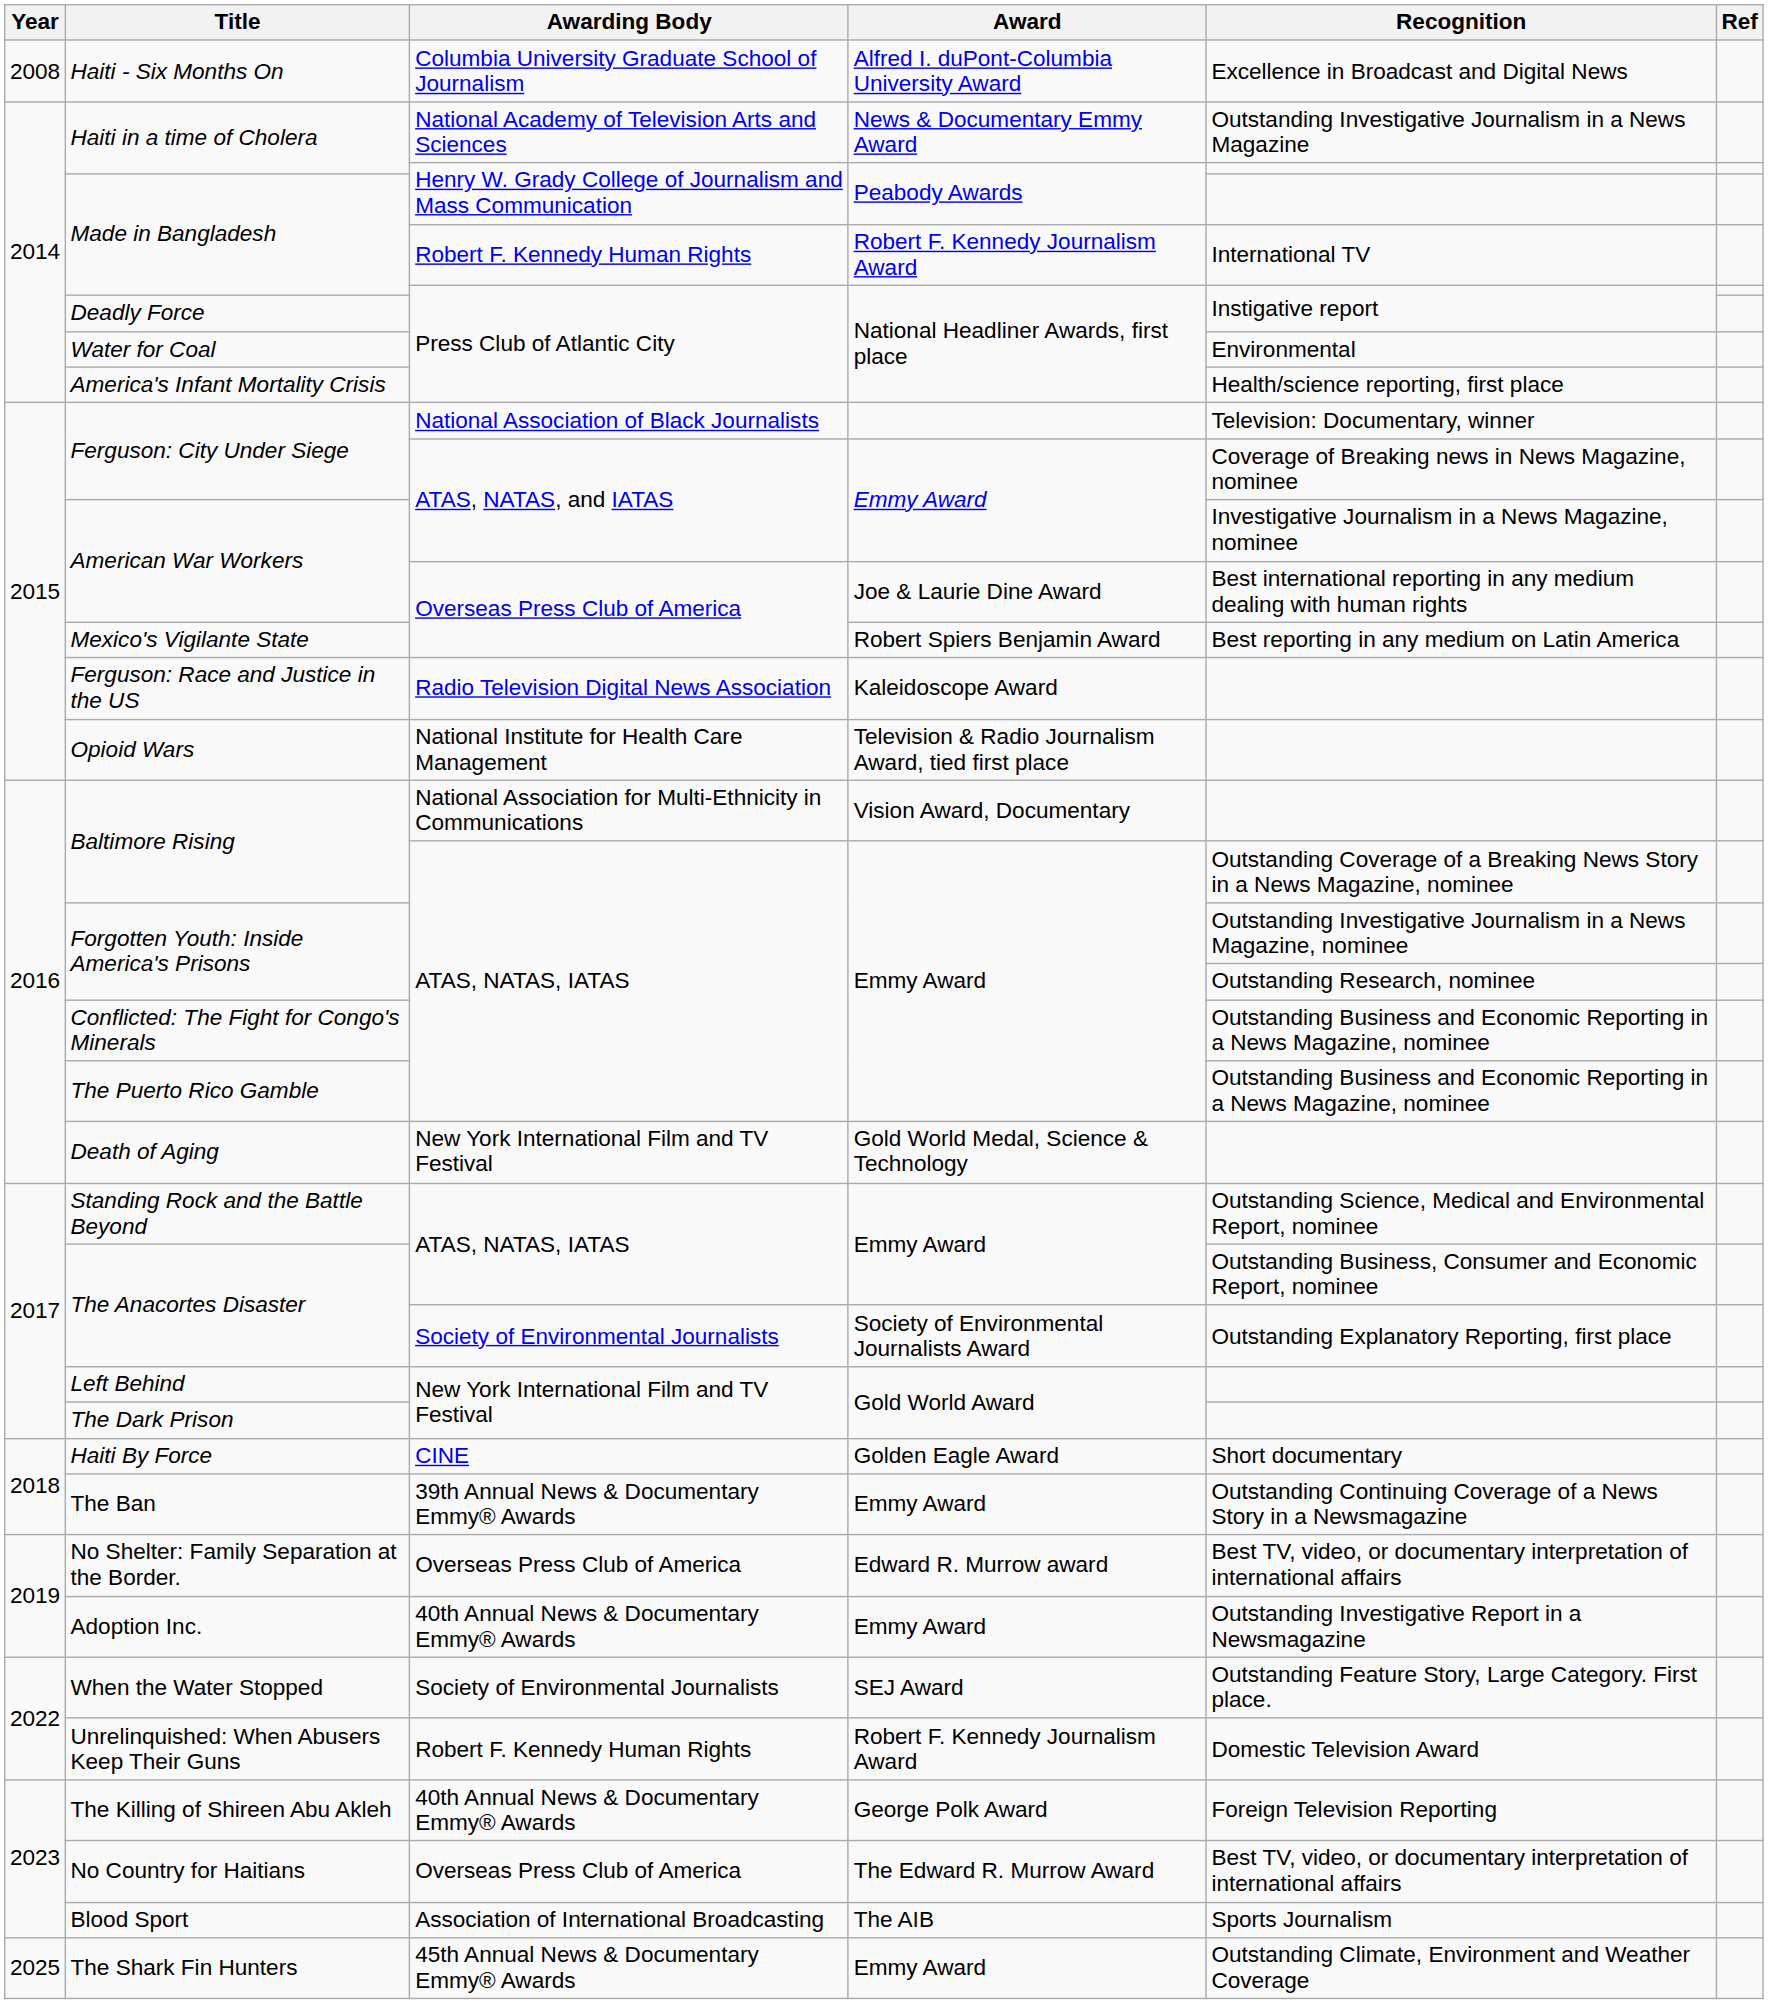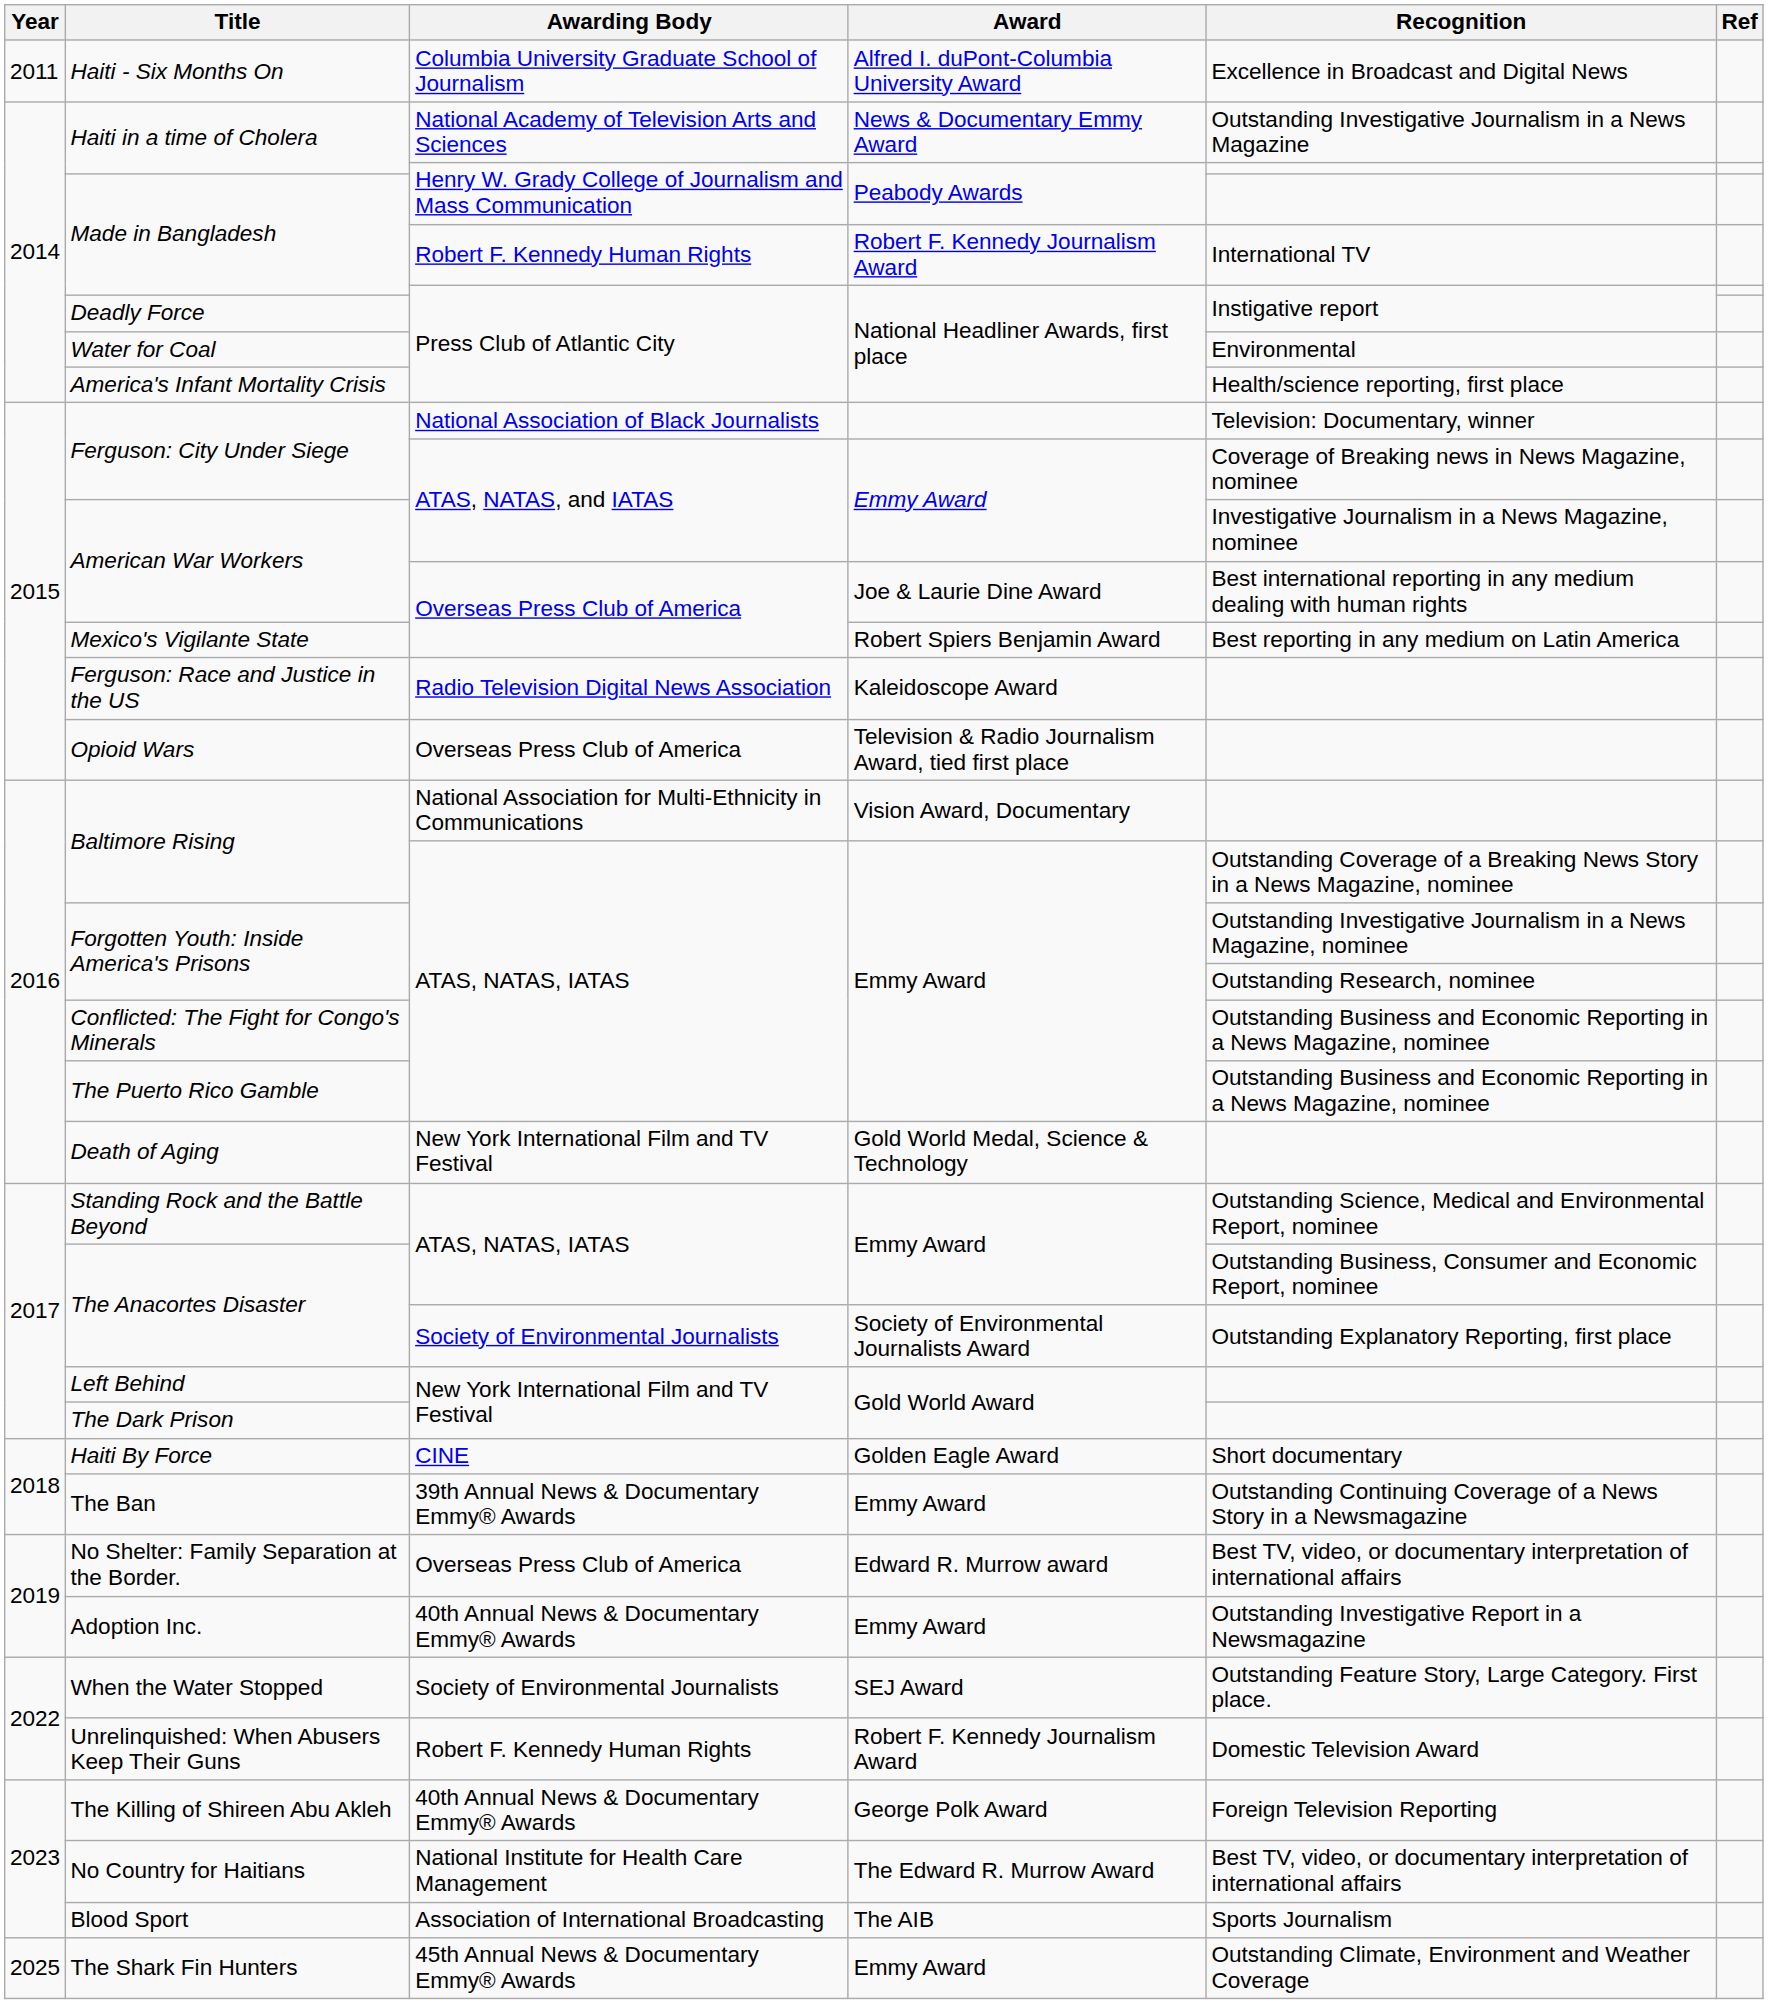Haiti - Six Months On | Year: 2008 -> 2011
Opioid Wars | Awarding Body: National Institute for Health Care Management -> Overseas Press Club of America
No Country for Haitians | Awarding Body: Overseas Press Club of America -> National Institute for Health Care Management
